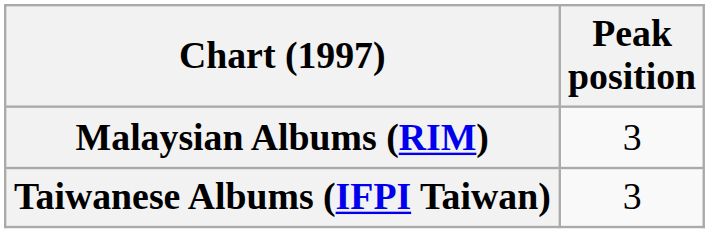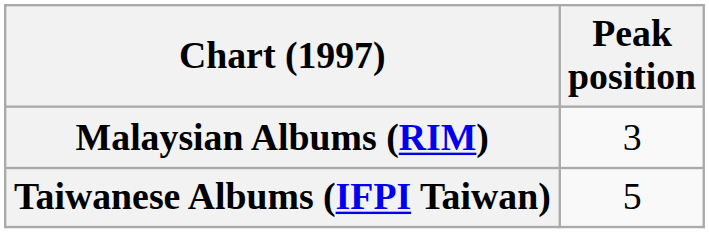Taiwanese Albums (IFPI Taiwan) | Peak position: 3 -> 5
